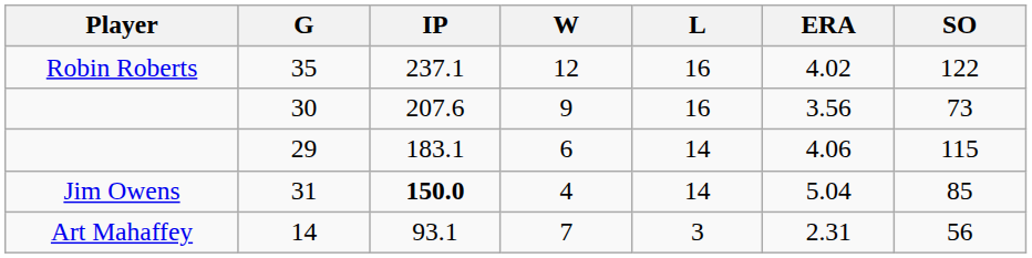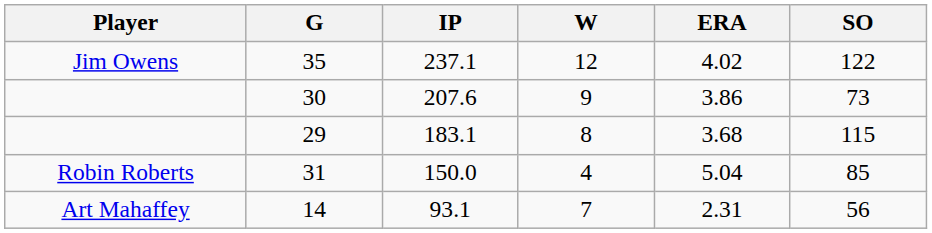- column: L | 16 | 16 | 14 | 14 | 3
35 | Player: Robin Roberts -> Jim Owens
30 | ERA: 3.56 -> 3.86
29 | W: 6 -> 8
29 | ERA: 4.06 -> 3.68
31 | Player: Jim Owens -> Robin Roberts
31 | IP: bold -> normal
